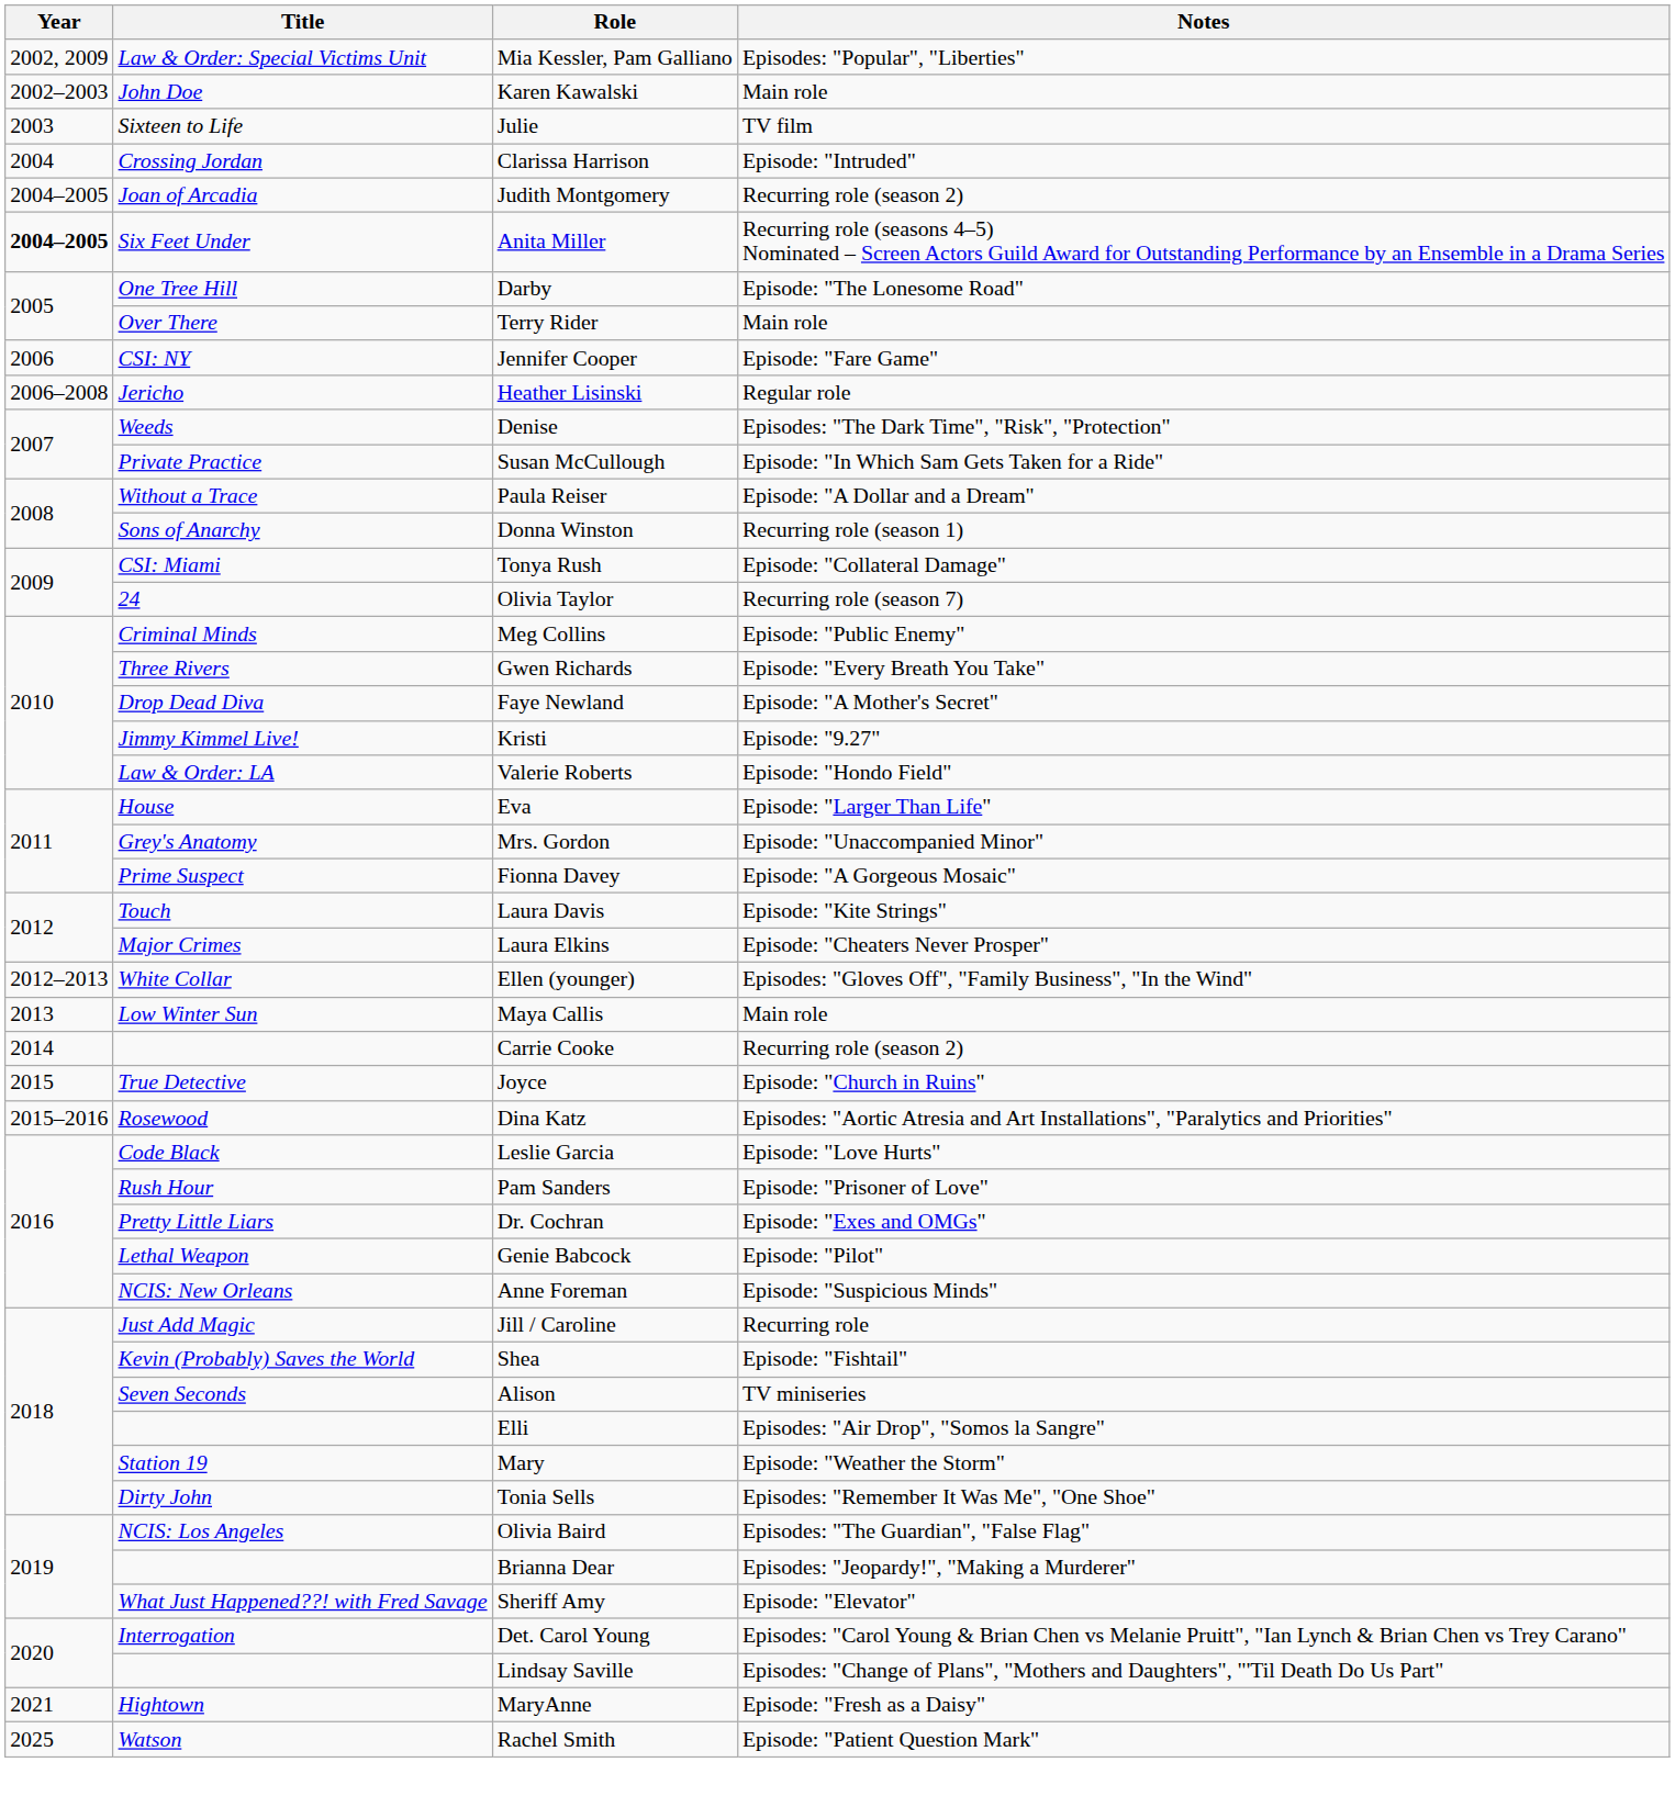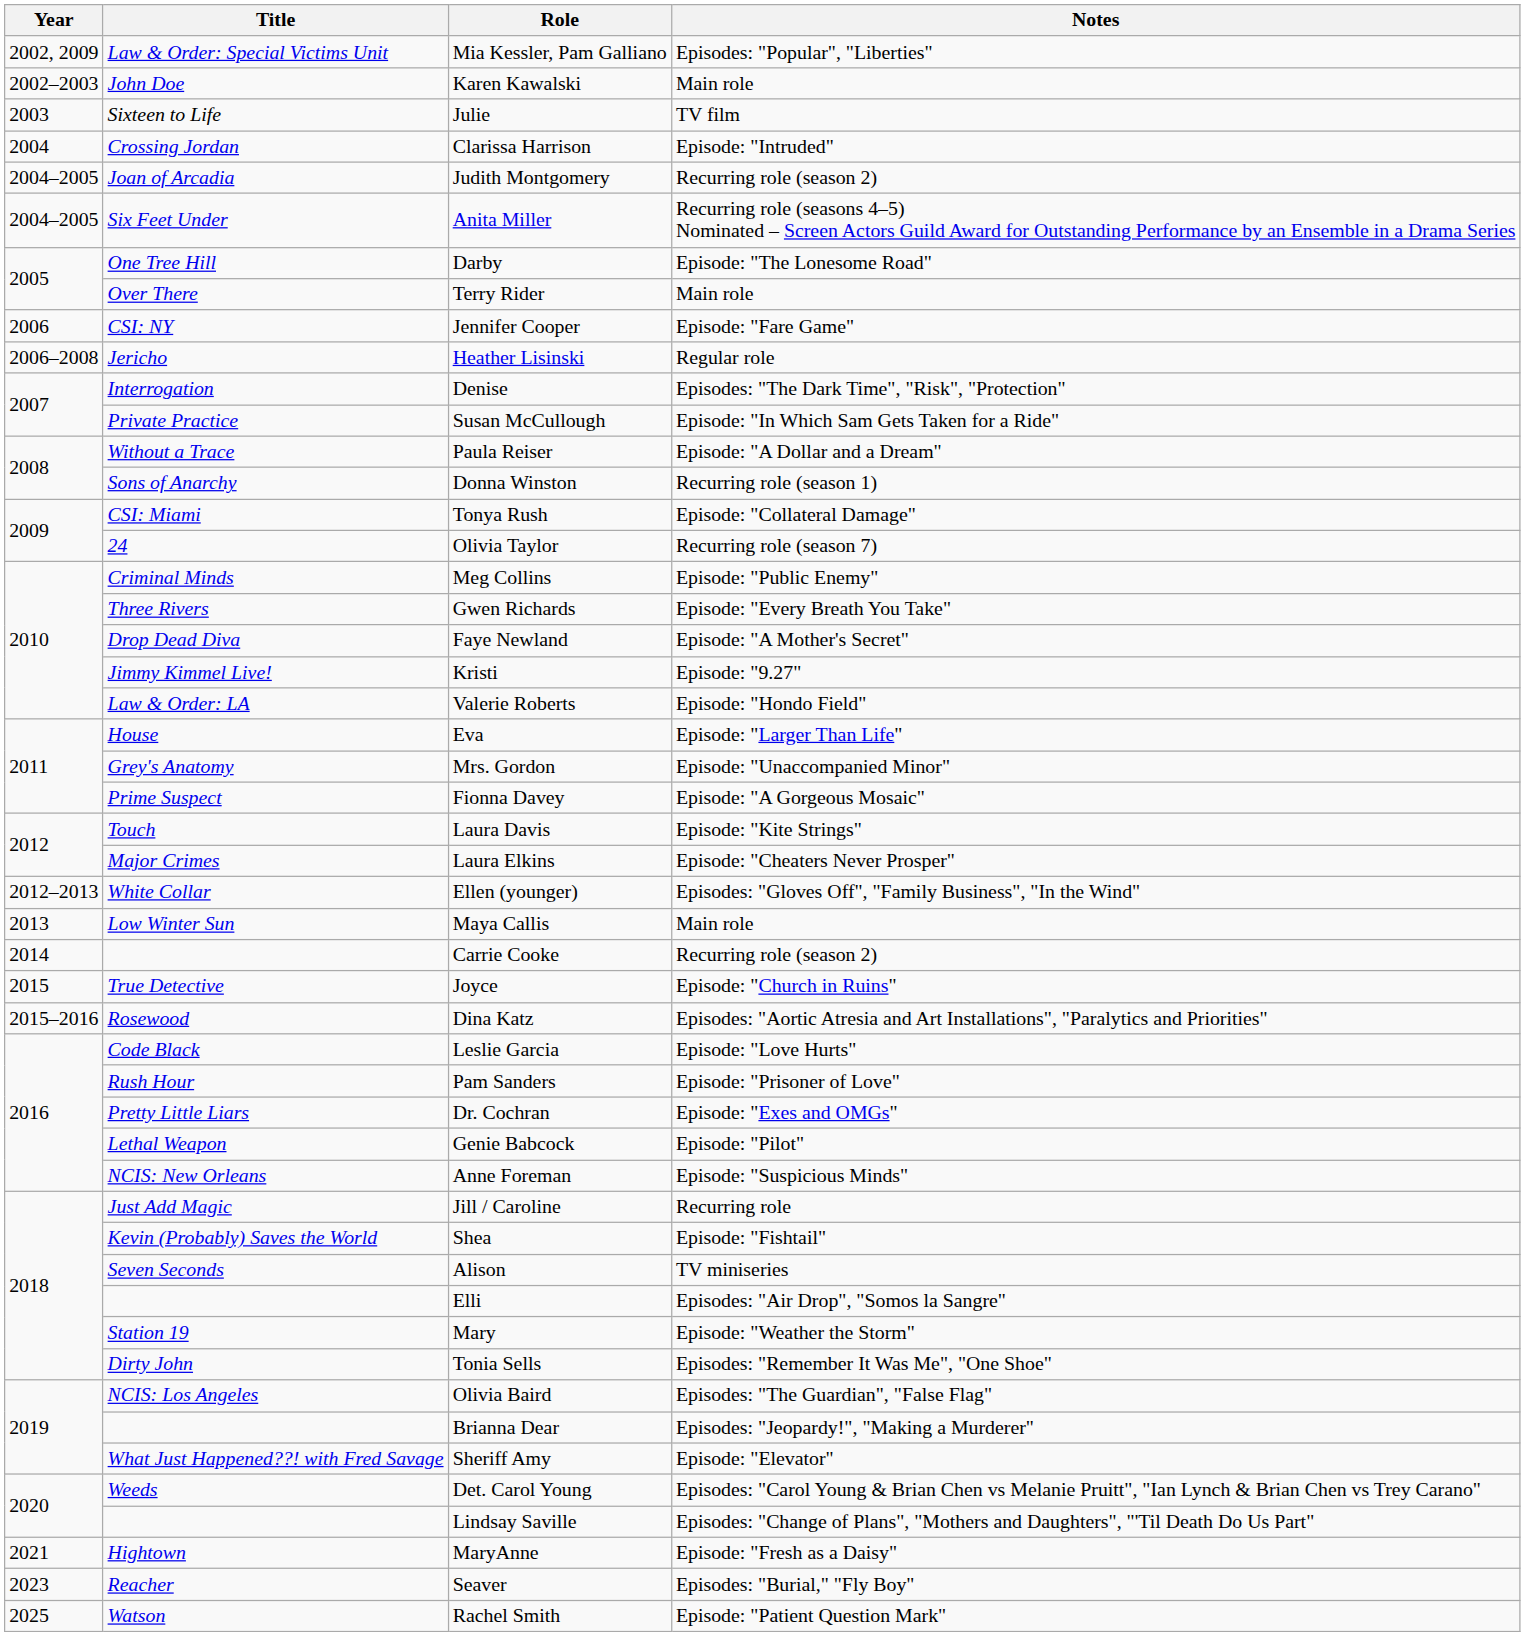Anita Miller | Year: bold -> normal
Denise | Title: Weeds -> Interrogation
Det. Carol Young | Title: Interrogation -> Weeds
+ row: 2023 | Reacher | Seaver | Episodes: "Burial," "Fly Boy"
